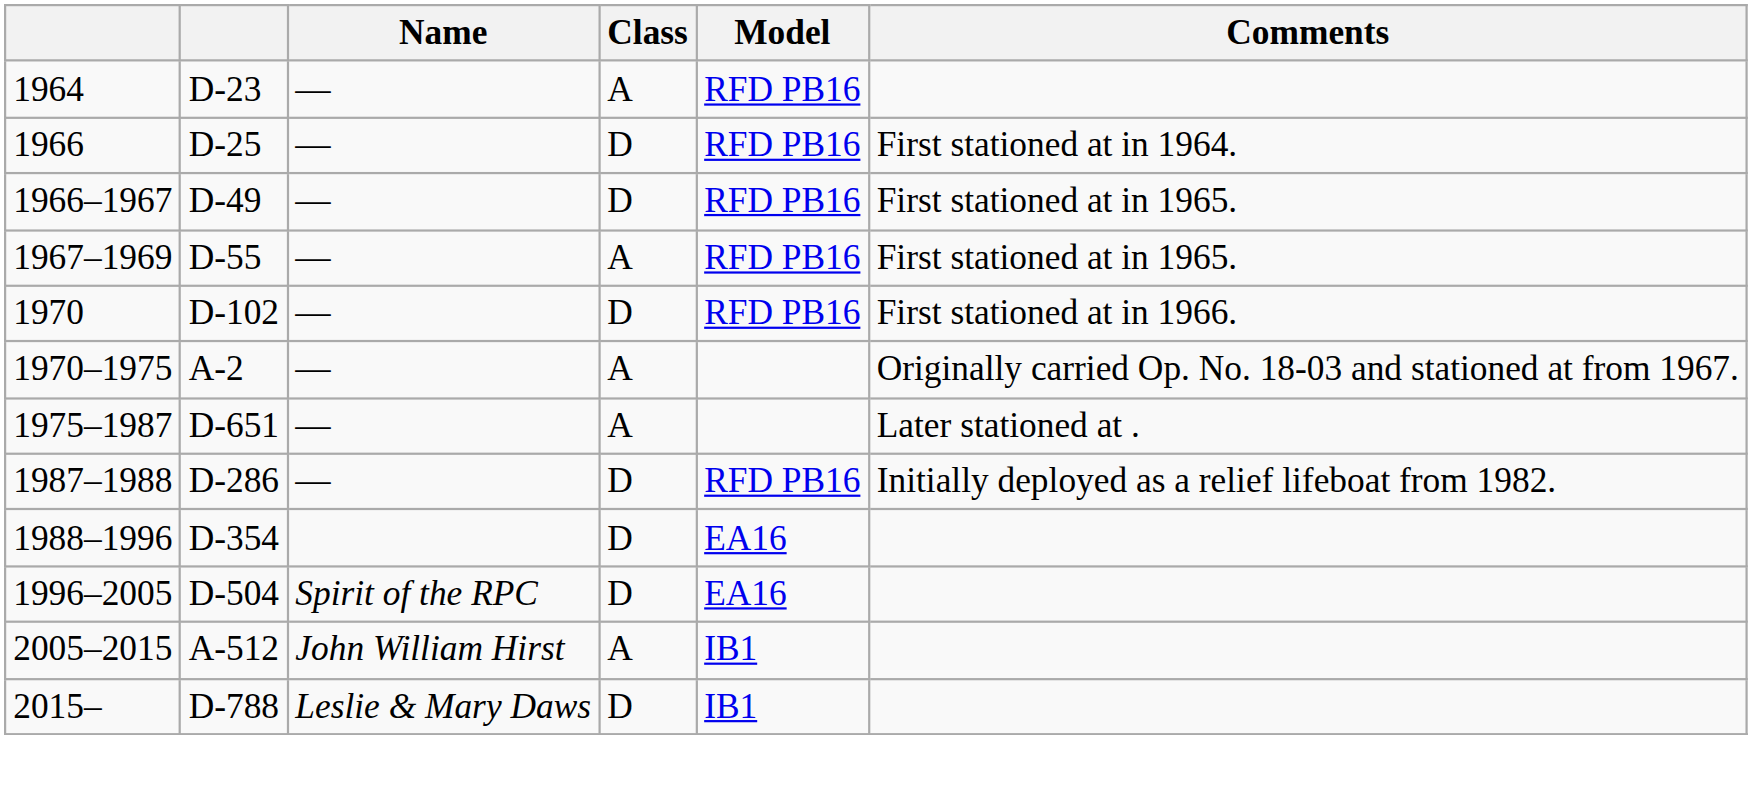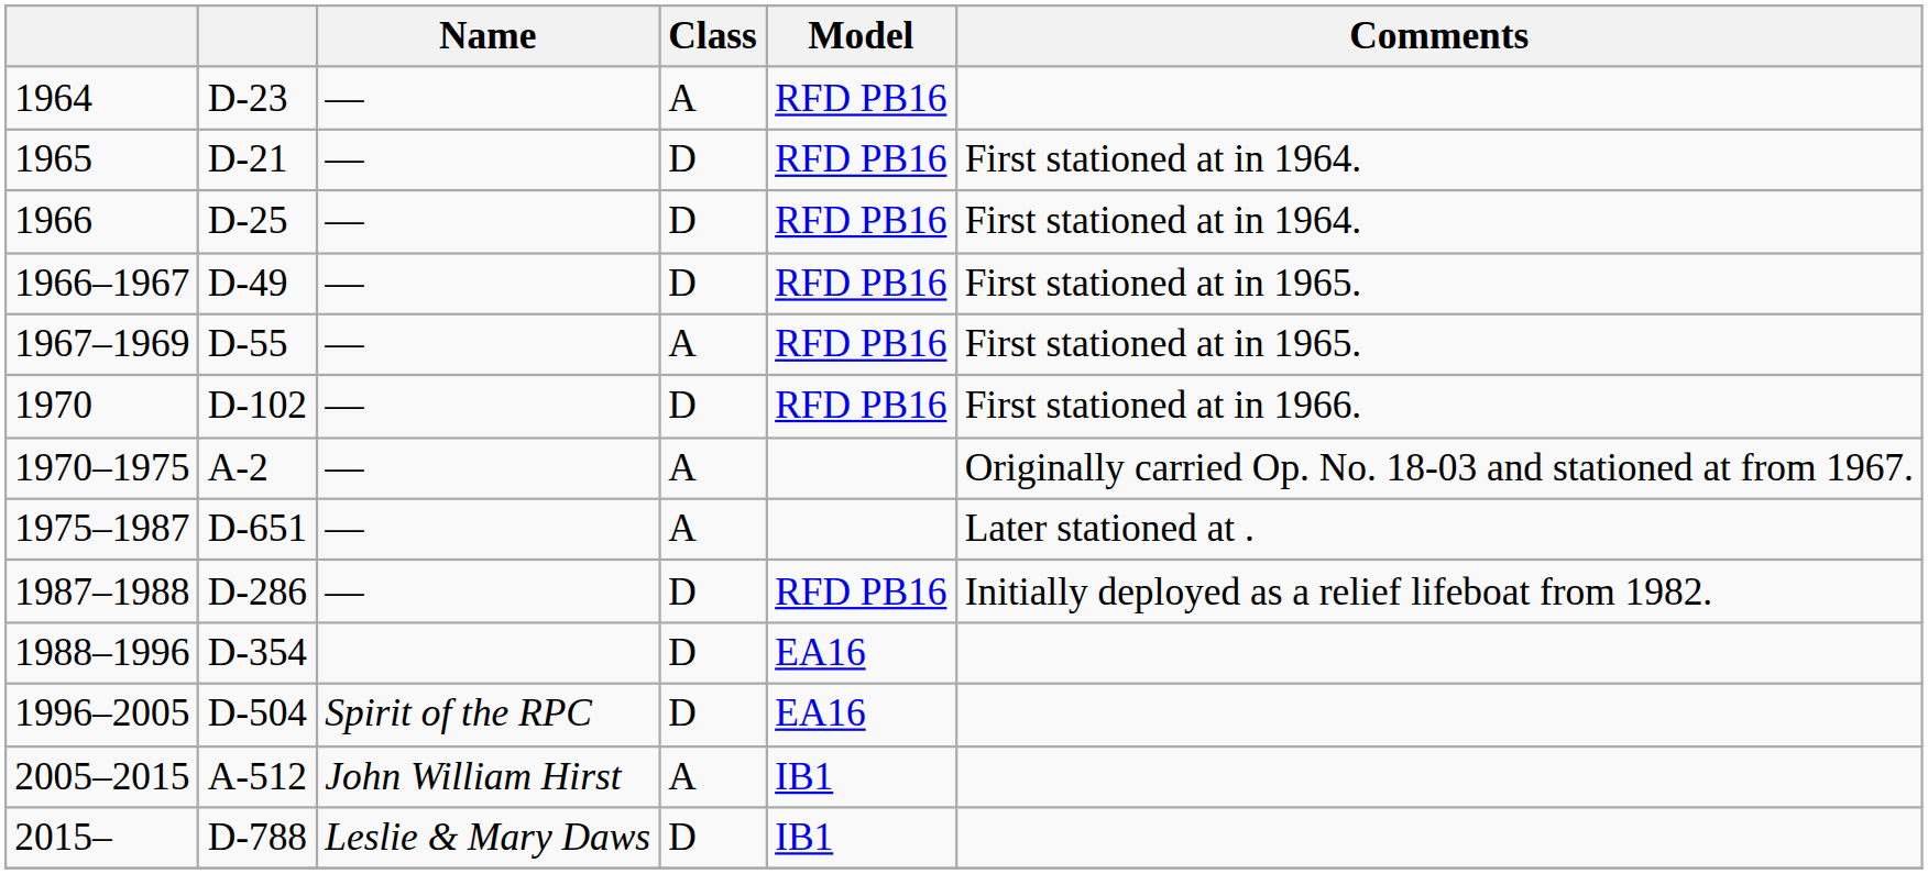+ row: 1965 | D-21 | — | D | RFD PB16 | First stationed at in 1964.
